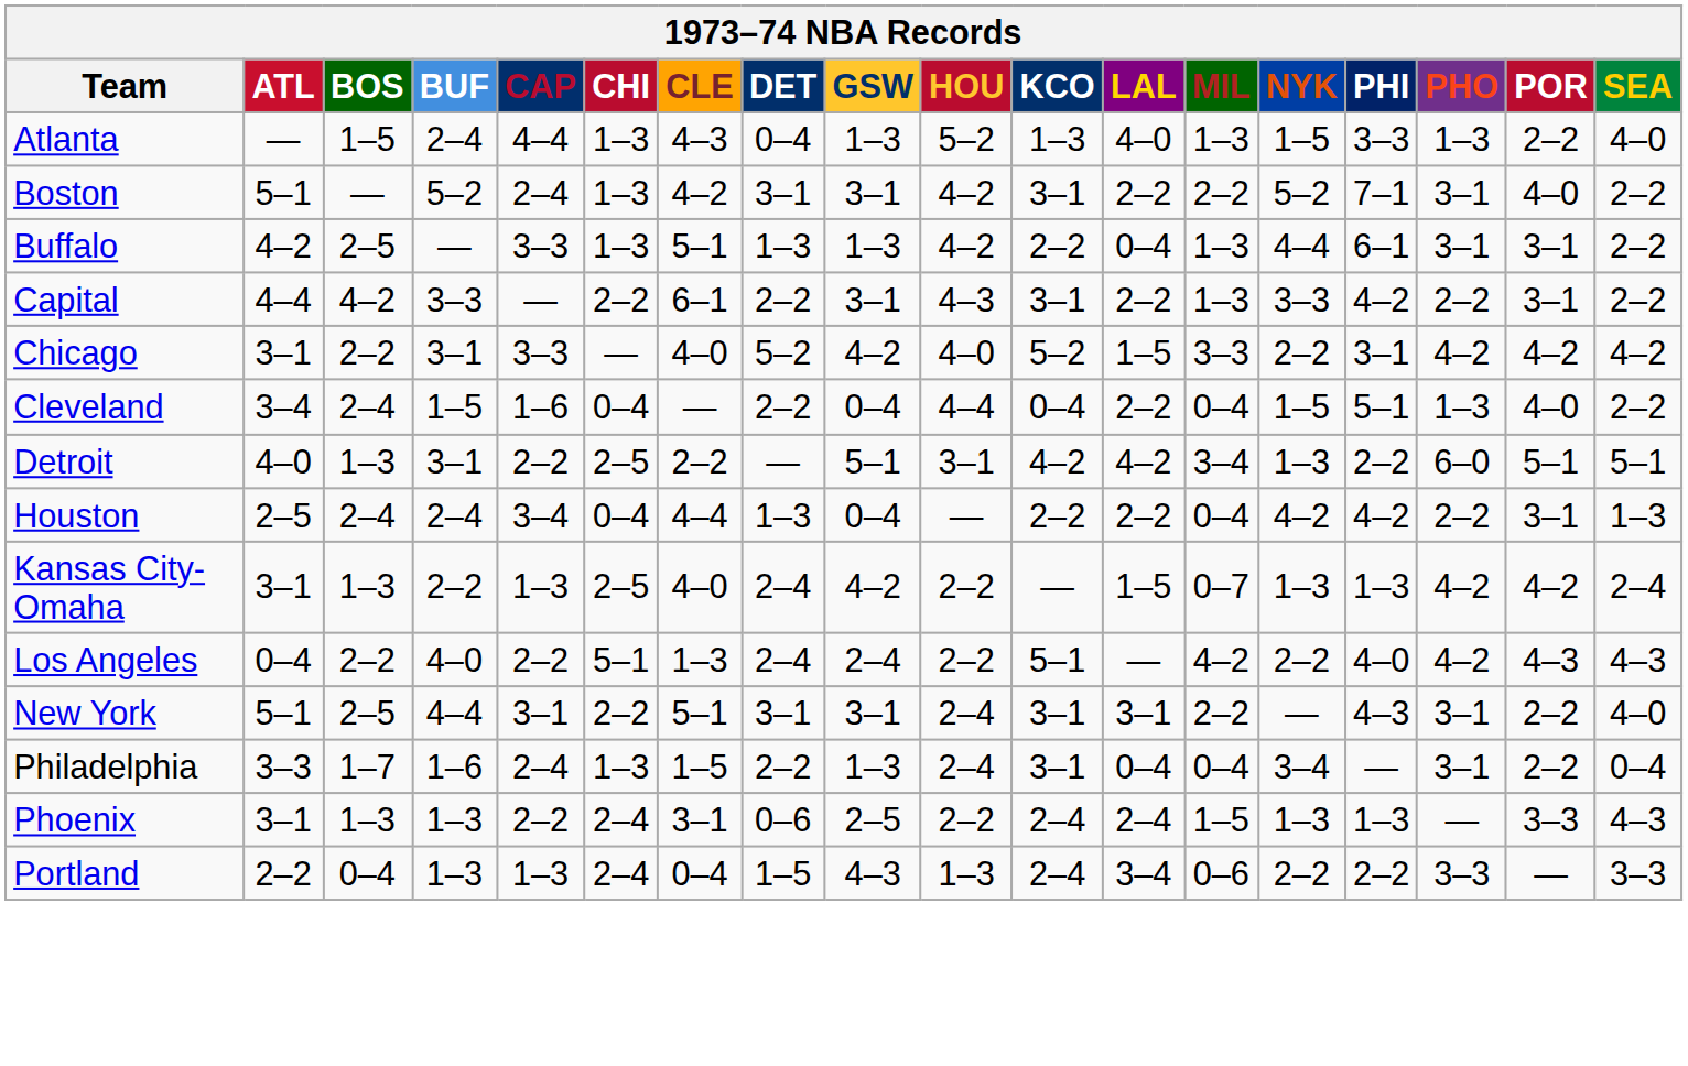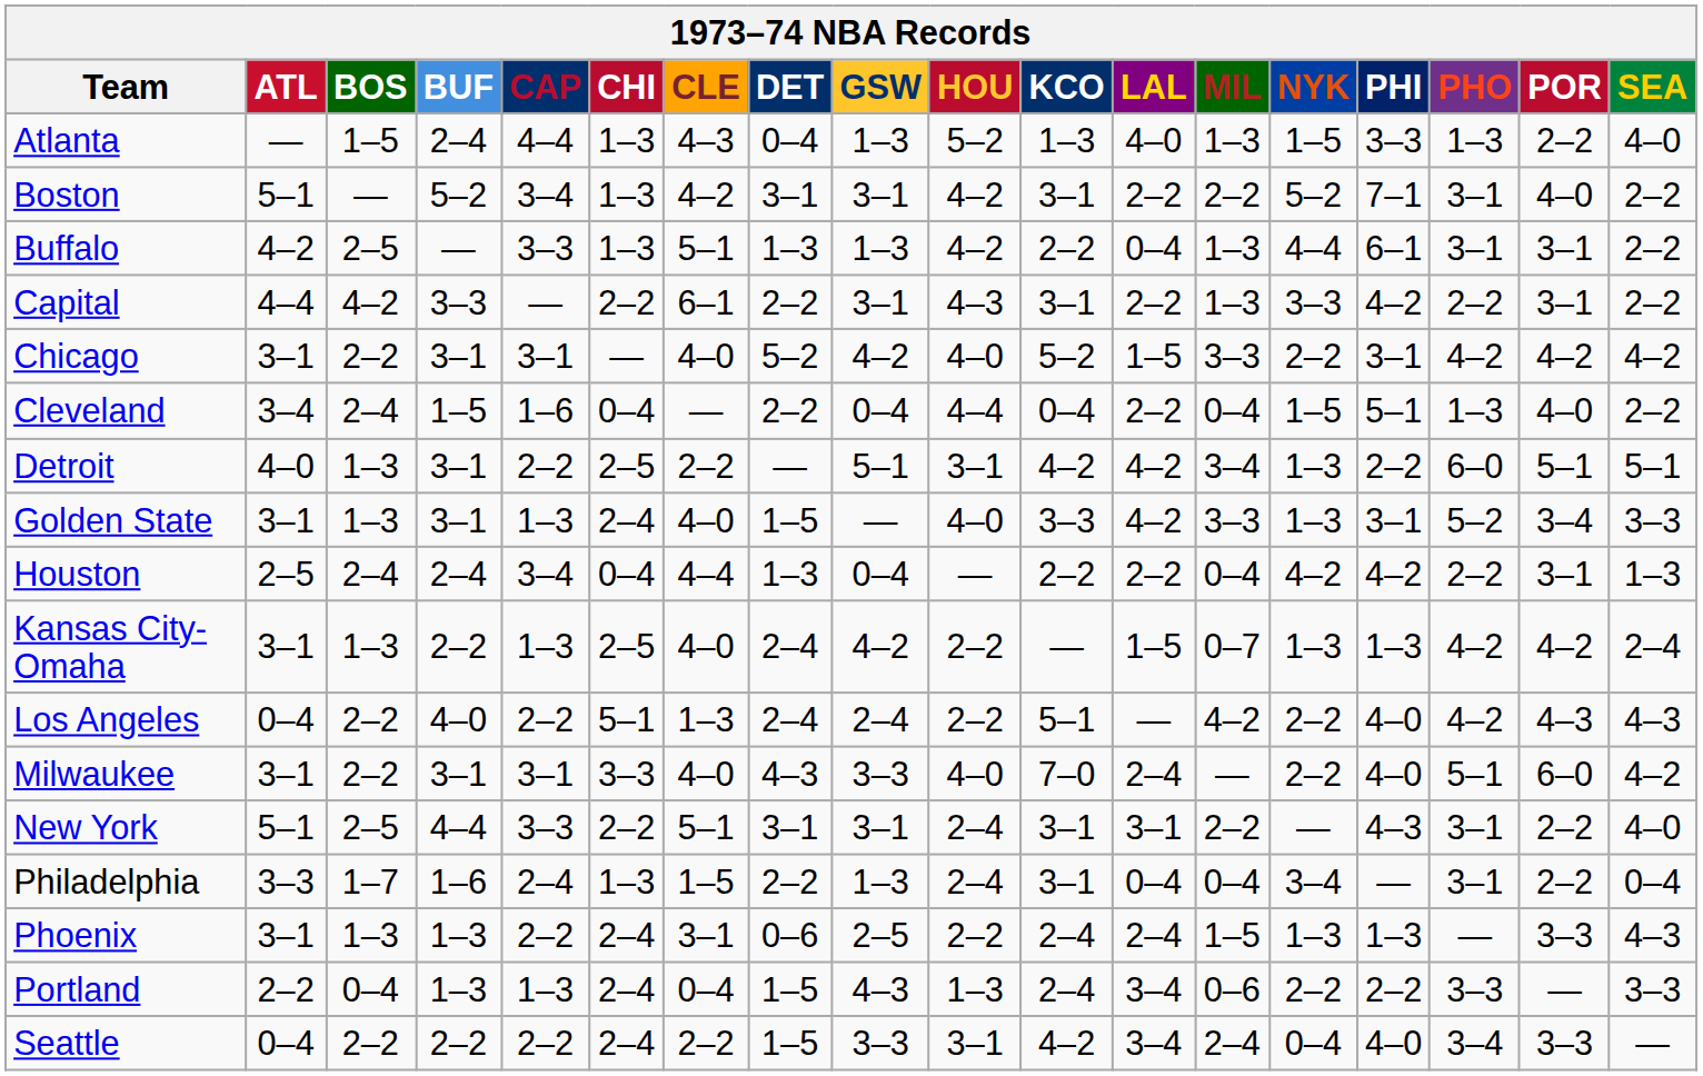Boston | CAP: 2–4 -> 3–4
Chicago | CAP: 3–3 -> 3–1
+ row: Golden State | 3–1 | 1–3 | 3–1 | 1–3 | 2–4 | 4–0 | 1–5 | — | 4–0 | 3–3 | 4–2 | 3–3 | 1–3 | 3–1 | 5–2 | 3–4 | 3–3
+ row: Milwaukee | 3–1 | 2–2 | 3–1 | 3–1 | 3–3 | 4–0 | 4–3 | 3–3 | 4–0 | 7–0 | 2–4 | — | 2–2 | 4–0 | 5–1 | 6–0 | 4–2
New York | CAP: 3–1 -> 3–3
+ row: Seattle | 0–4 | 2–2 | 2–2 | 2–2 | 2–4 | 2–2 | 1–5 | 3–3 | 3–1 | 4–2 | 3–4 | 2–4 | 0–4 | 4–0 | 3–4 | 3–3 | —
